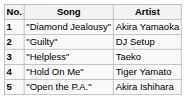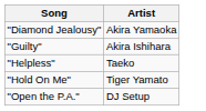- column: No. | 1 | 2 | 3 | 4 | 5
"Guilty" | Artist: DJ Setup -> Akira Ishihara
"Open the P.A." | Artist: Akira Ishihara -> DJ Setup
